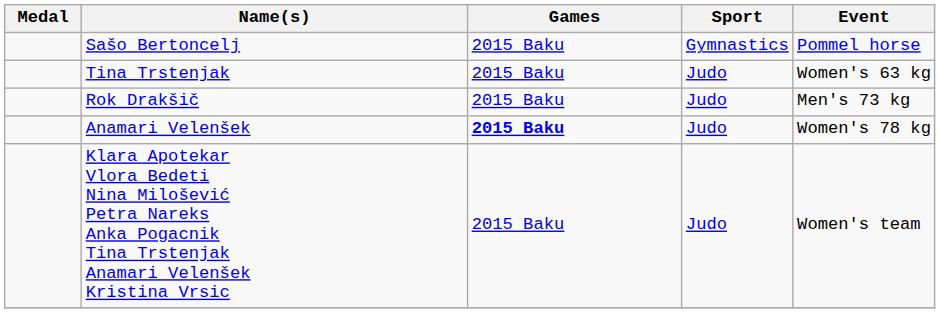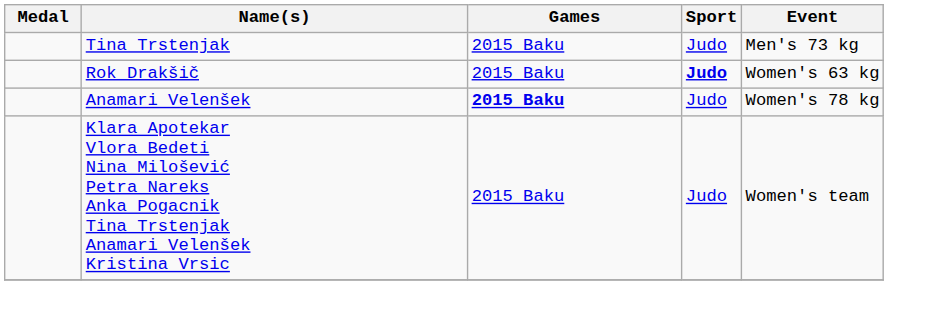- row: Sašo Bertoncelj | 2015 Baku | Gymnastics | Pommel horse
Tina Trstenjak | Event: Women's 63 kg -> Men's 73 kg
Rok Drakšič | Sport: normal -> bold
Rok Drakšič | Event: Men's 73 kg -> Women's 63 kg
